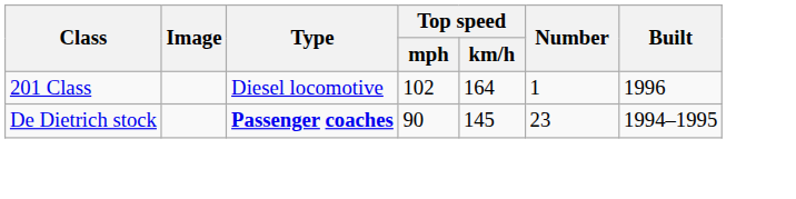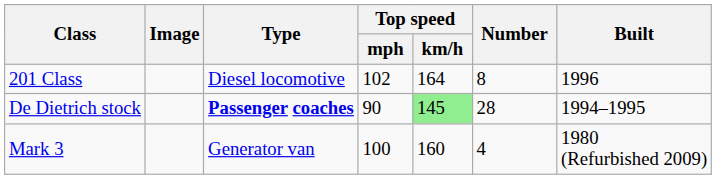201 Class | Number: 1 -> 8
De Dietrich stock | Top speed / km/h: no background -> lightgreen background
De Dietrich stock | Number: 23 -> 28
+ row: Mark 3 | Generator van | 100 | 160 | 4 | 1980 (Refurbished 2009)
